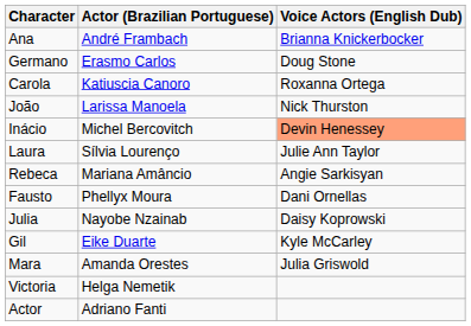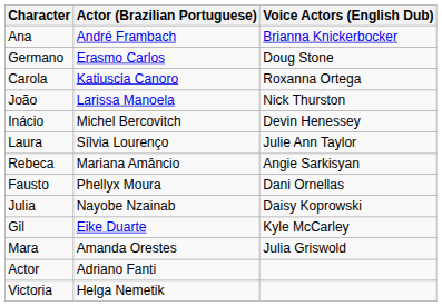Inácio | Voice Actors (English Dub): lightsalmon background -> no background
rows swapped: Victoria <-> Actor
